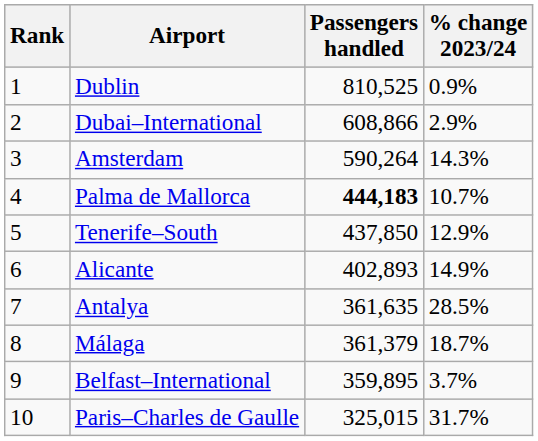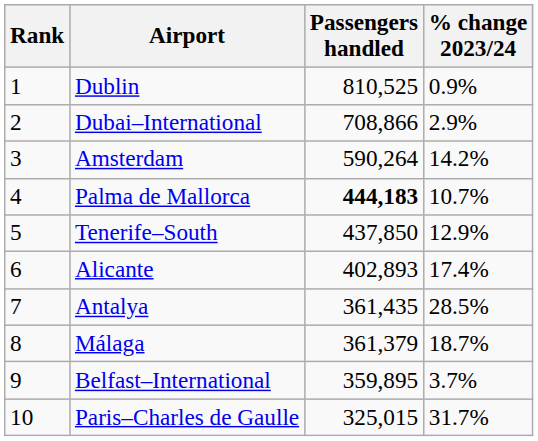Dubai–International | Passengers handled: 608,866 -> 708,866
Amsterdam | % change 2023/24: 14.3% -> 14.2%
Alicante | % change 2023/24: 14.9% -> 17.4%
Antalya | Passengers handled: 361,635 -> 361,435
